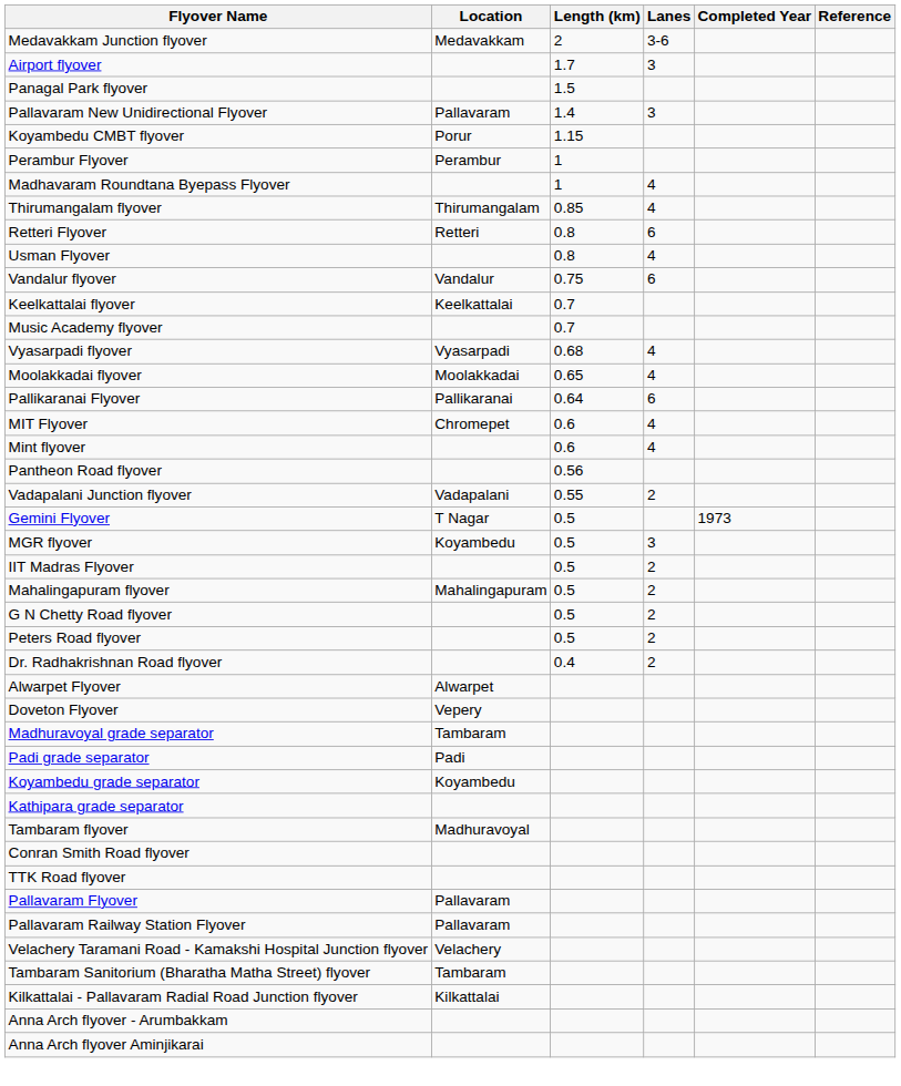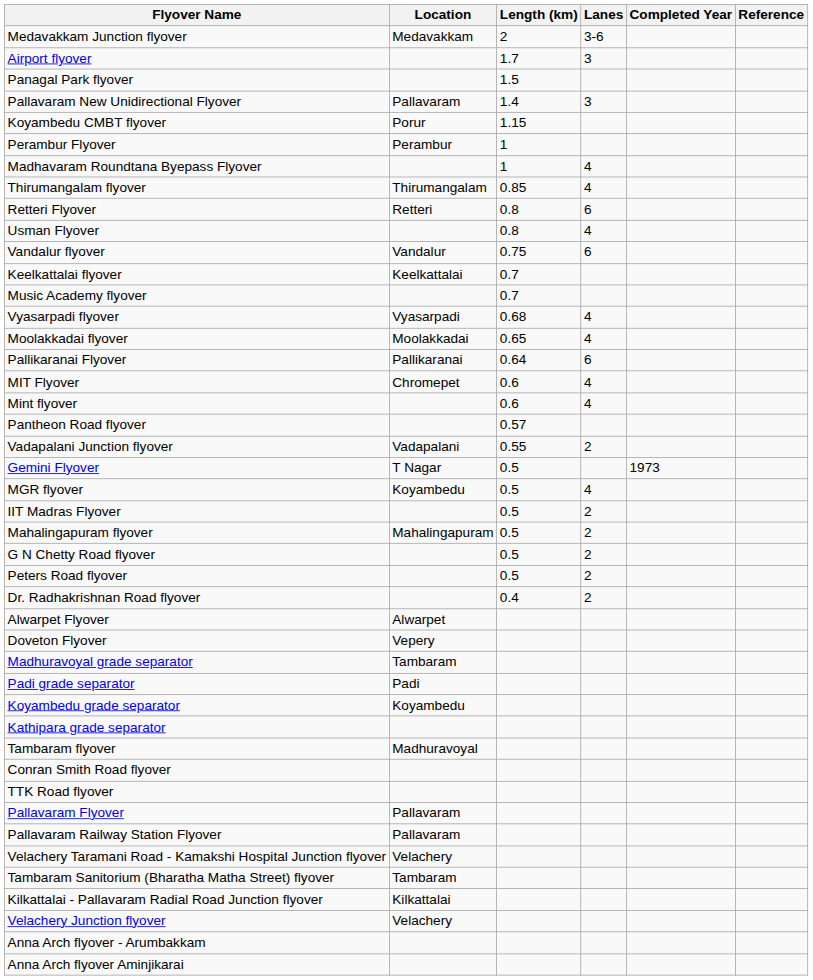Pantheon Road flyover | Length (km): 0.56 -> 0.57
MGR flyover | Lanes: 3 -> 4
+ row: Velachery Junction flyover | Velachery
